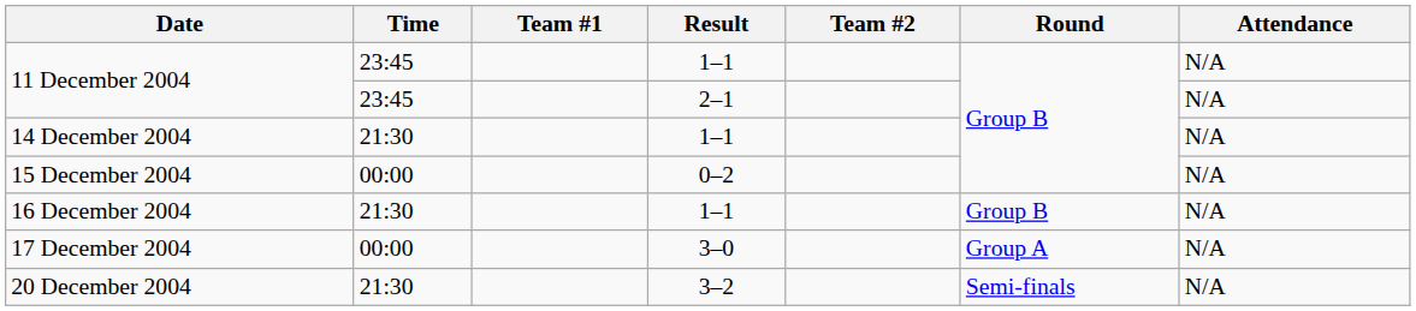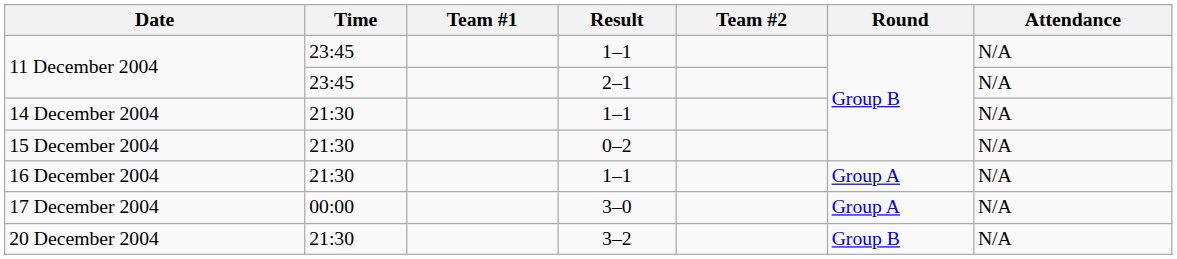15 December 2004 | Time: 00:00 -> 21:30
16 December 2004 | Round: Group B -> Group A
20 December 2004 | Round: Semi-finals -> Group B
